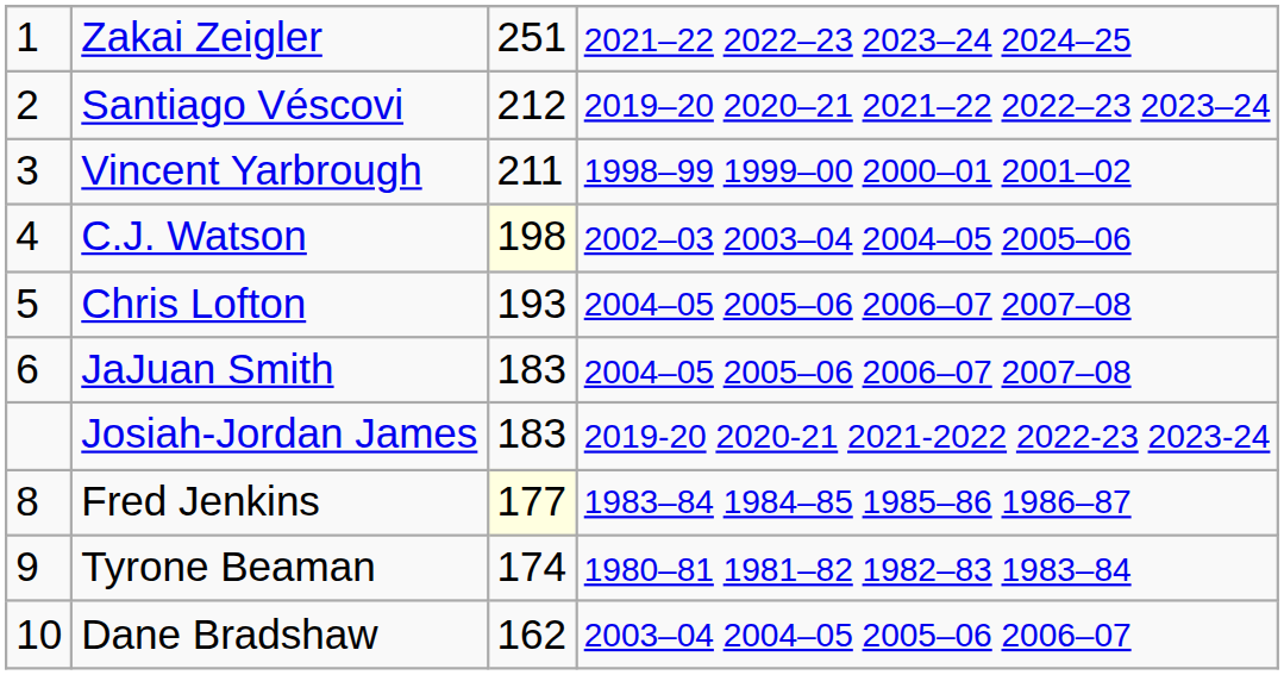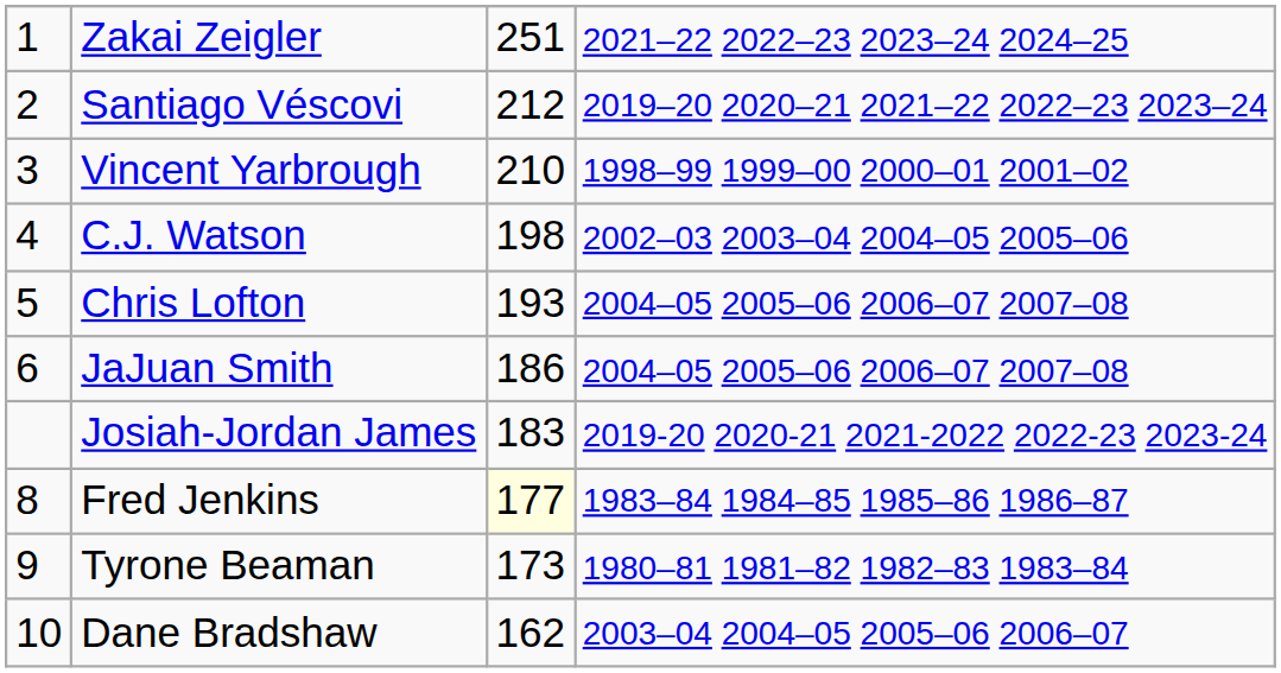Vincent Yarbrough | column 3: 211 -> 210
C.J. Watson | column 3: lightyellow background -> no background
JaJuan Smith | column 3: 183 -> 186
Tyrone Beaman | column 3: 174 -> 173
